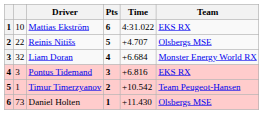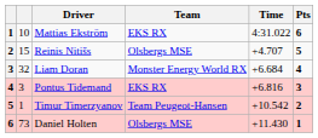columns swapped: Team <-> Pts
Reinis Nitišs | column 2: 22 -> 15
